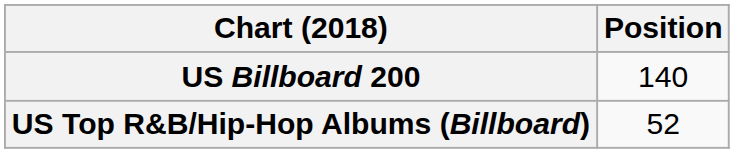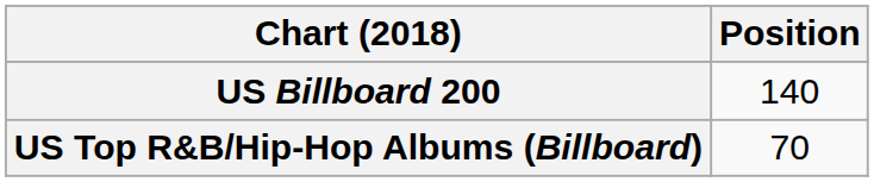US Top R&B/Hip-Hop Albums (Billboard) | Position: 52 -> 70
